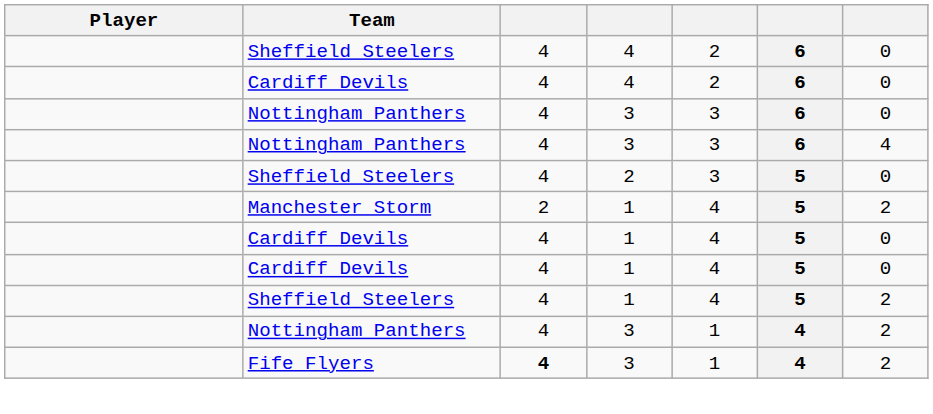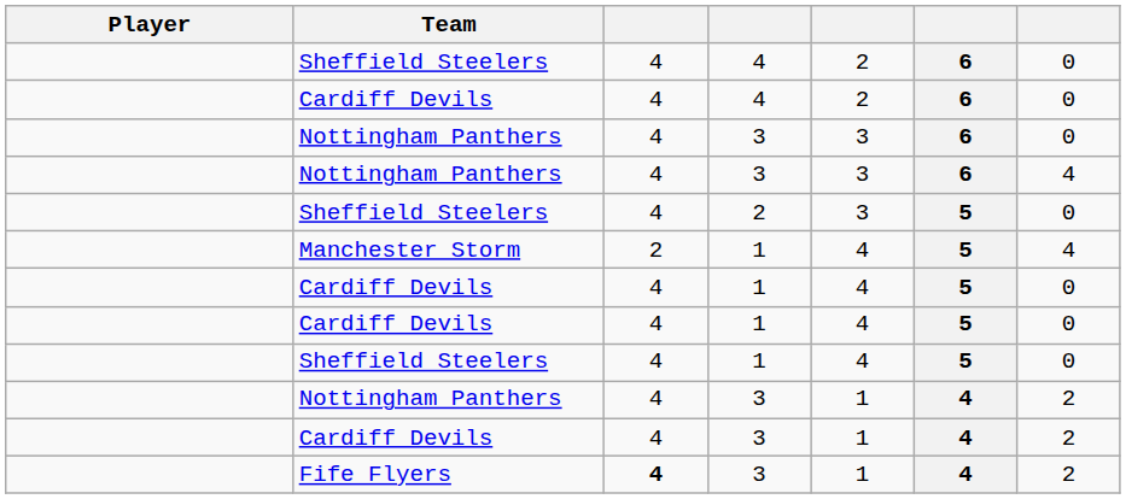Manchester Storm | column 7: 2 -> 4
Sheffield Steelers / 1 | column 7: 2 -> 0
+ row: Cardiff Devils | 4 | 3 | 1 | 4 | 2
